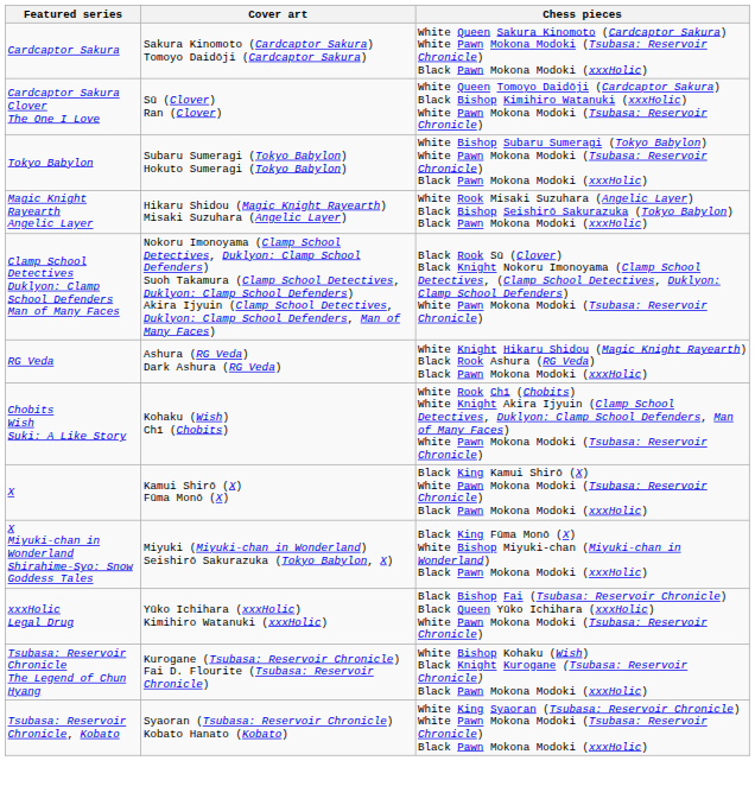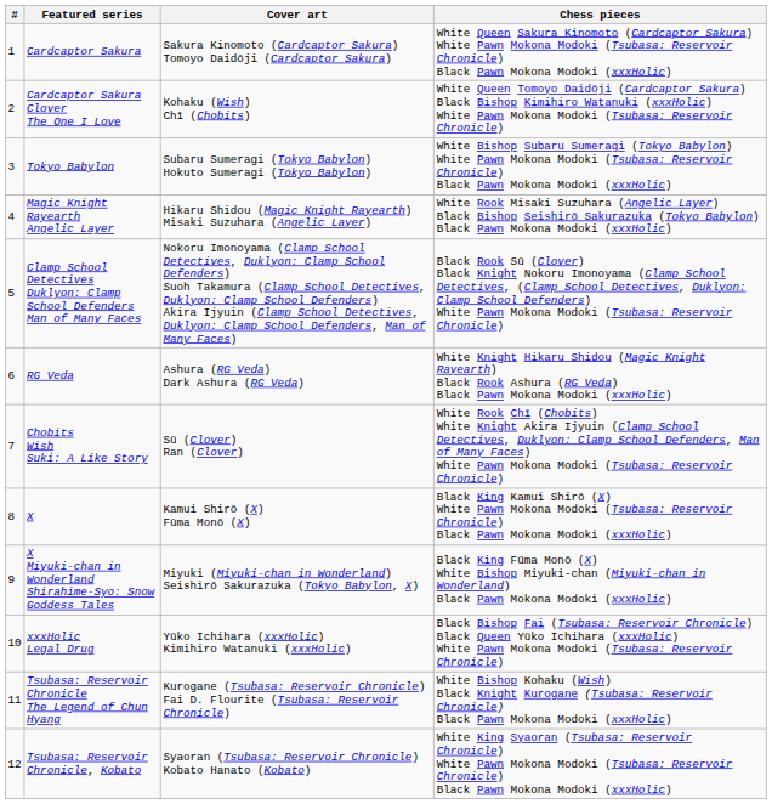+ column: # | 1 | 2 | 3 | 4 | 5 | 6 | 7 | 8 | 9 | 10 | 11 | 12
Cardcaptor Sakura Clover The One I Love | Cover art: Sū (Clover) Ran (Clover) -> Kohaku (Wish) Chī (Chobits)
Chobits Wish Suki: A Like Story | Cover art: Kohaku (Wish) Chī (Chobits) -> Sū (Clover) Ran (Clover)
